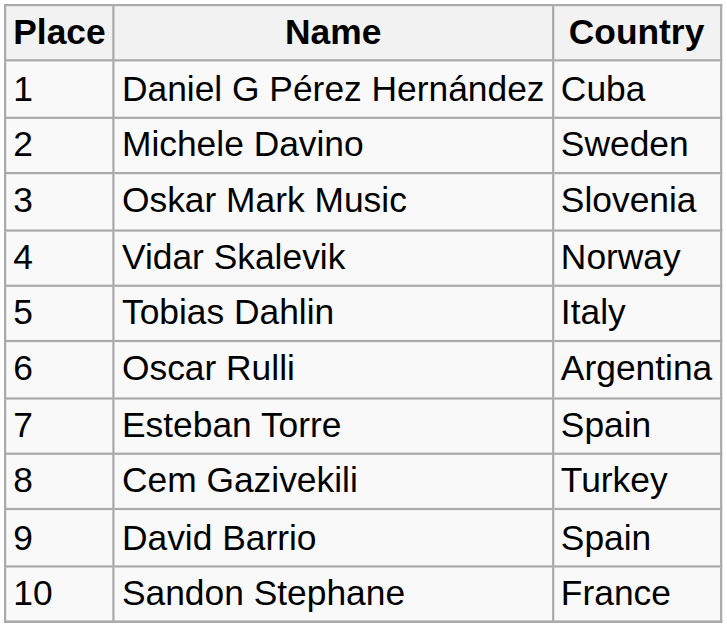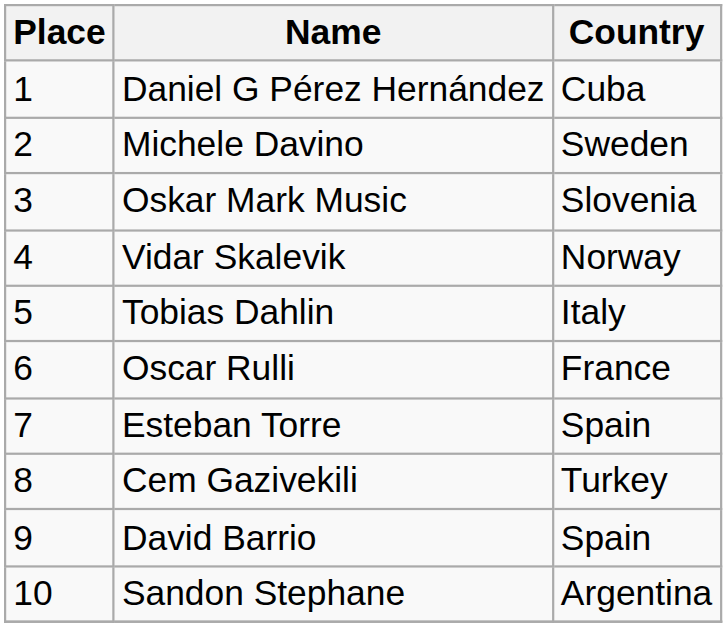Oscar Rulli | Country: Argentina -> France
Sandon Stephane | Country: France -> Argentina
